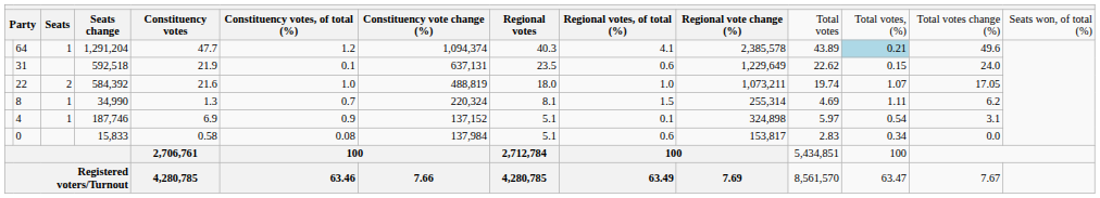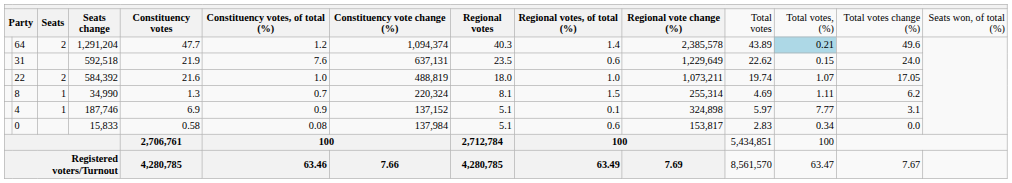64 | column 3: 1 -> 2
64 | column 9: 4.1 -> 1.4
31 | column 6: 0.1 -> 7.6
4 | column 12: 0.54 -> 7.77
